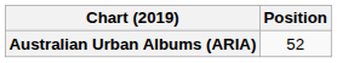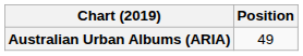Australian Urban Albums (ARIA) | Position: 52 -> 49
